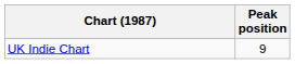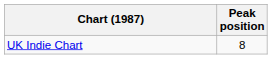UK Indie Chart | Peak position: 9 -> 8
